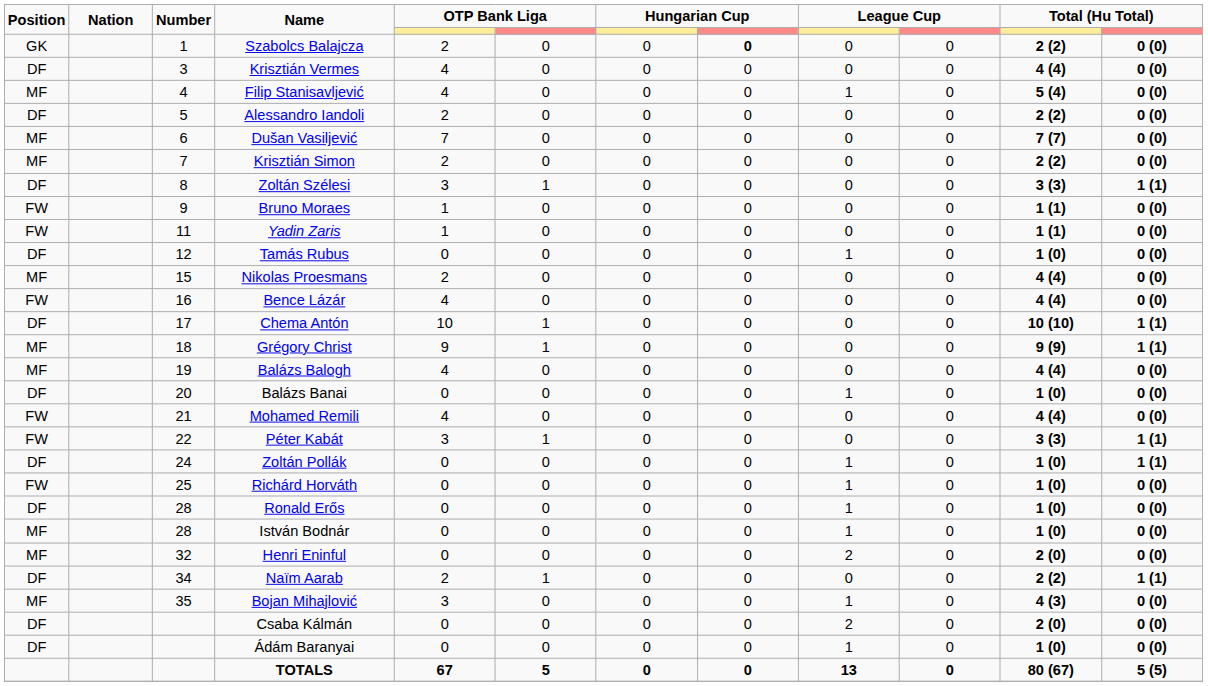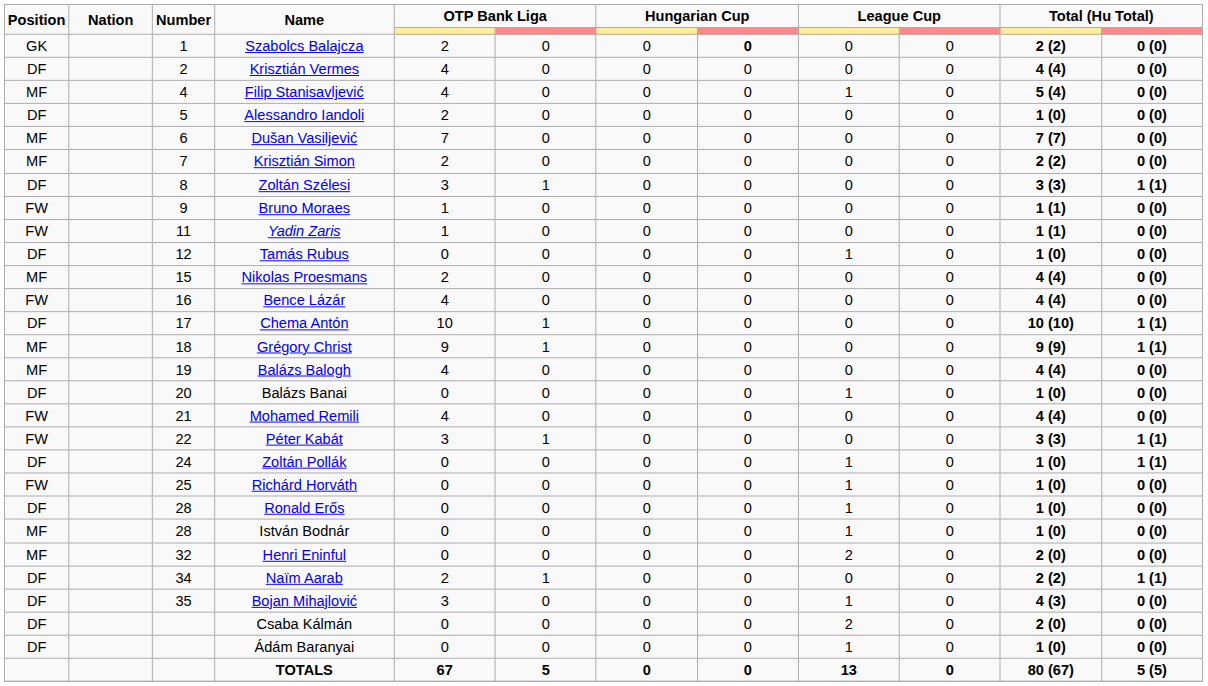Krisztián Vermes | Number: 3 -> 2
Alessandro Iandoli | column 11: 2 (2) -> 1 (0)
Bojan Mihajlović | Position: MF -> DF
